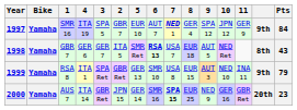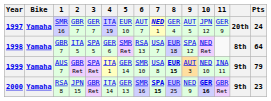columns swapped: 2 <-> 4
1997 | 3: SPA 5 -> GER 7
1997 | 9: SPA 12 -> AUT 5
1997 | column 14: 9th -> 20th
1997 | Pts: 84 -> 24
1998 | 3: GER 7 -> SPA 5
1998 | 6: bold -> normal
1998 | 9: AUT 5 -> SPA 12
1998 | Pts: 43 -> 64
1999 | 1: RSA 8 -> AUS 7
1999 | 5: GER 13 -> GER 14
1999 | 8: normal -> bold
2000 | 1: AUS 7 -> RSA 8
2000 | 5: GER 14 -> GER 13
2000 | 10: normal -> bold
2000 | column 14: 20th -> 9th
